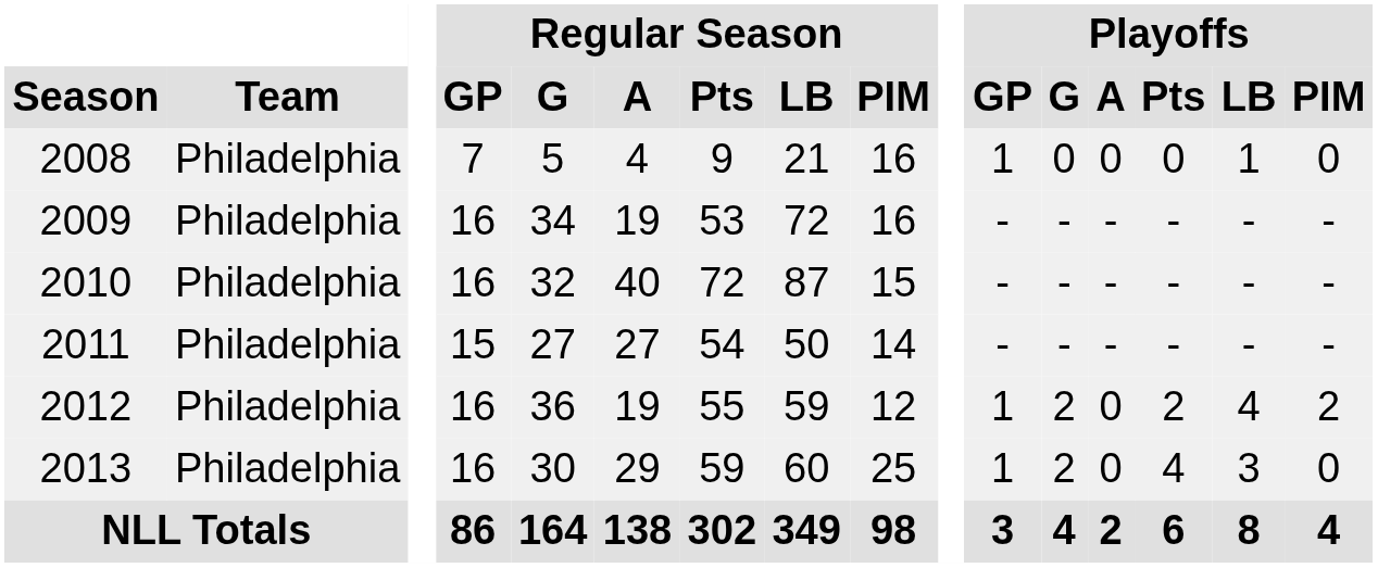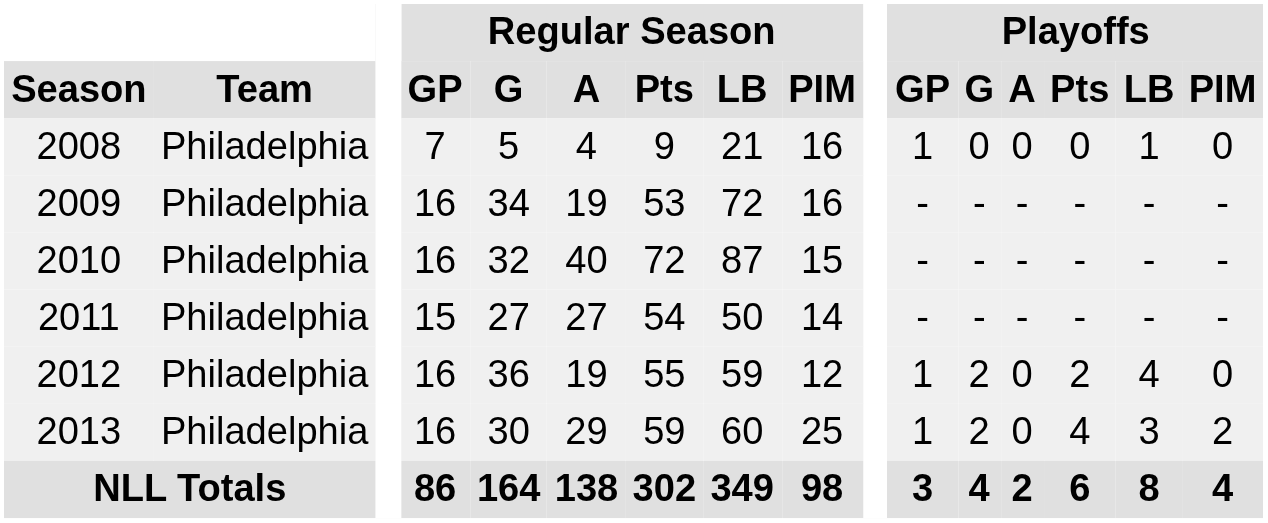2012 | Playoffs / PIM: 2 -> 0
2013 | Playoffs / PIM: 0 -> 2
